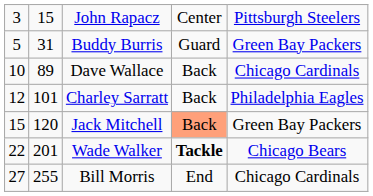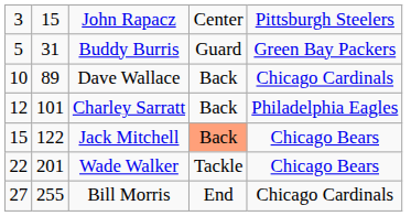Jack Mitchell | column 2: 120 -> 122
Jack Mitchell | column 5: Green Bay Packers -> Chicago Bears
Wade Walker | column 4: bold -> normal
